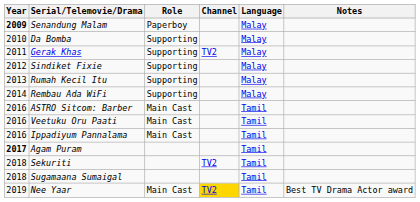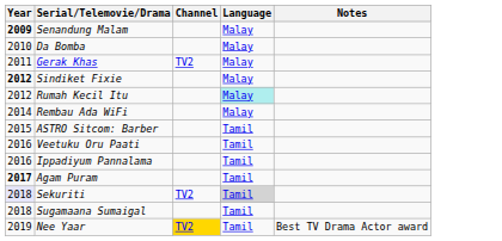- column: Role | Paperboy | Supporting | Supporting | Supporting | Supporting | Supporting | Main Cast | Main Cast | Main Cast | Main Cast
Sindiket Fixie | Year: normal -> bold
Rumah Kecil Itu | Year: 2013 -> 2012
Rumah Kecil Itu | Language: no background -> paleturquoise background
ASTRO Sitcom: Barber | Year: 2016 -> 2015
Sekuriti | Year: no background -> lavender background
Sekuriti | Language: no background -> lightgrey background
